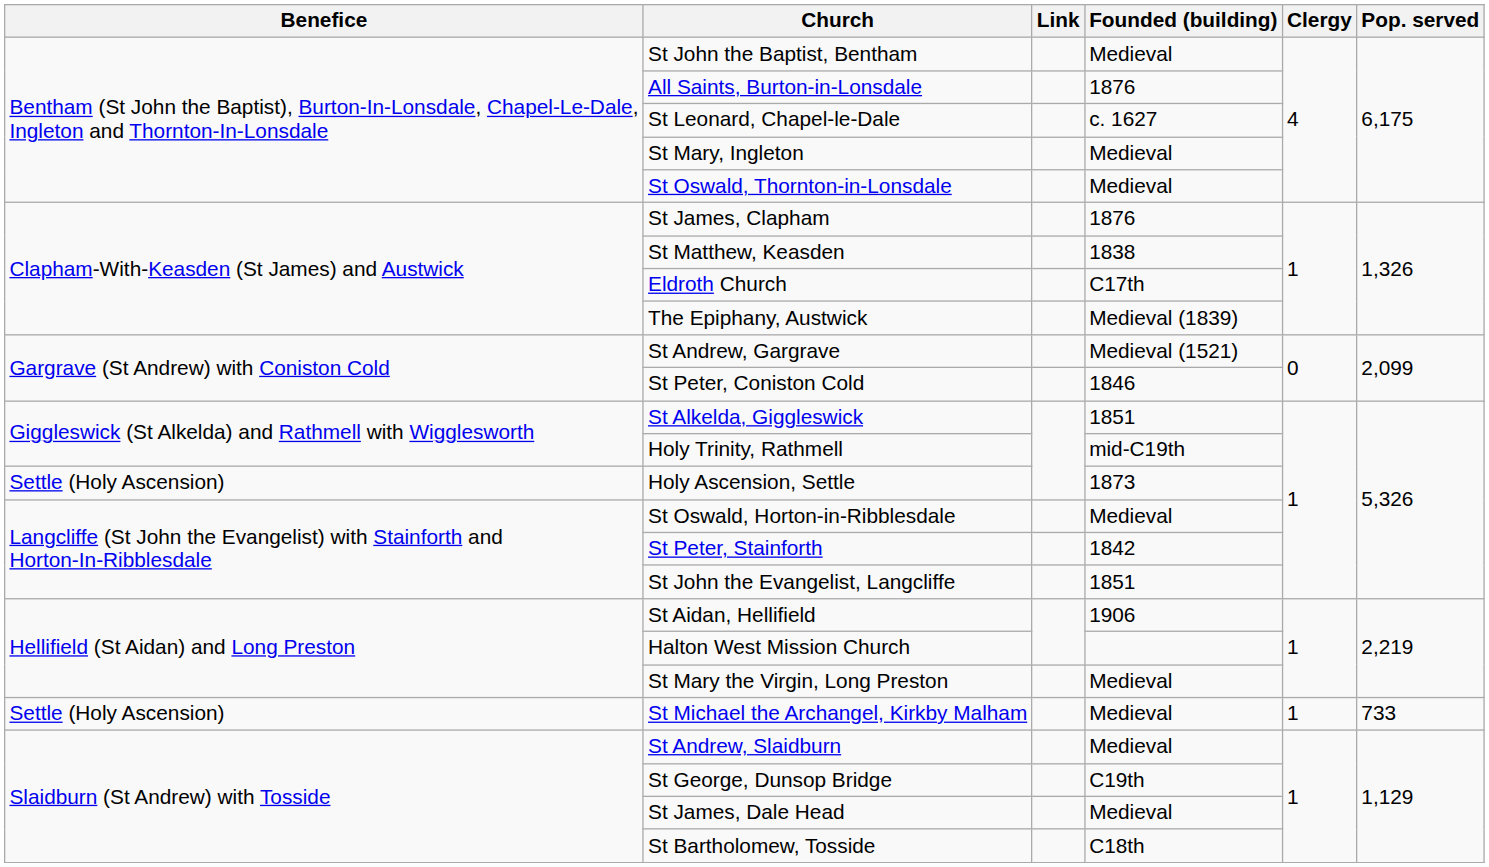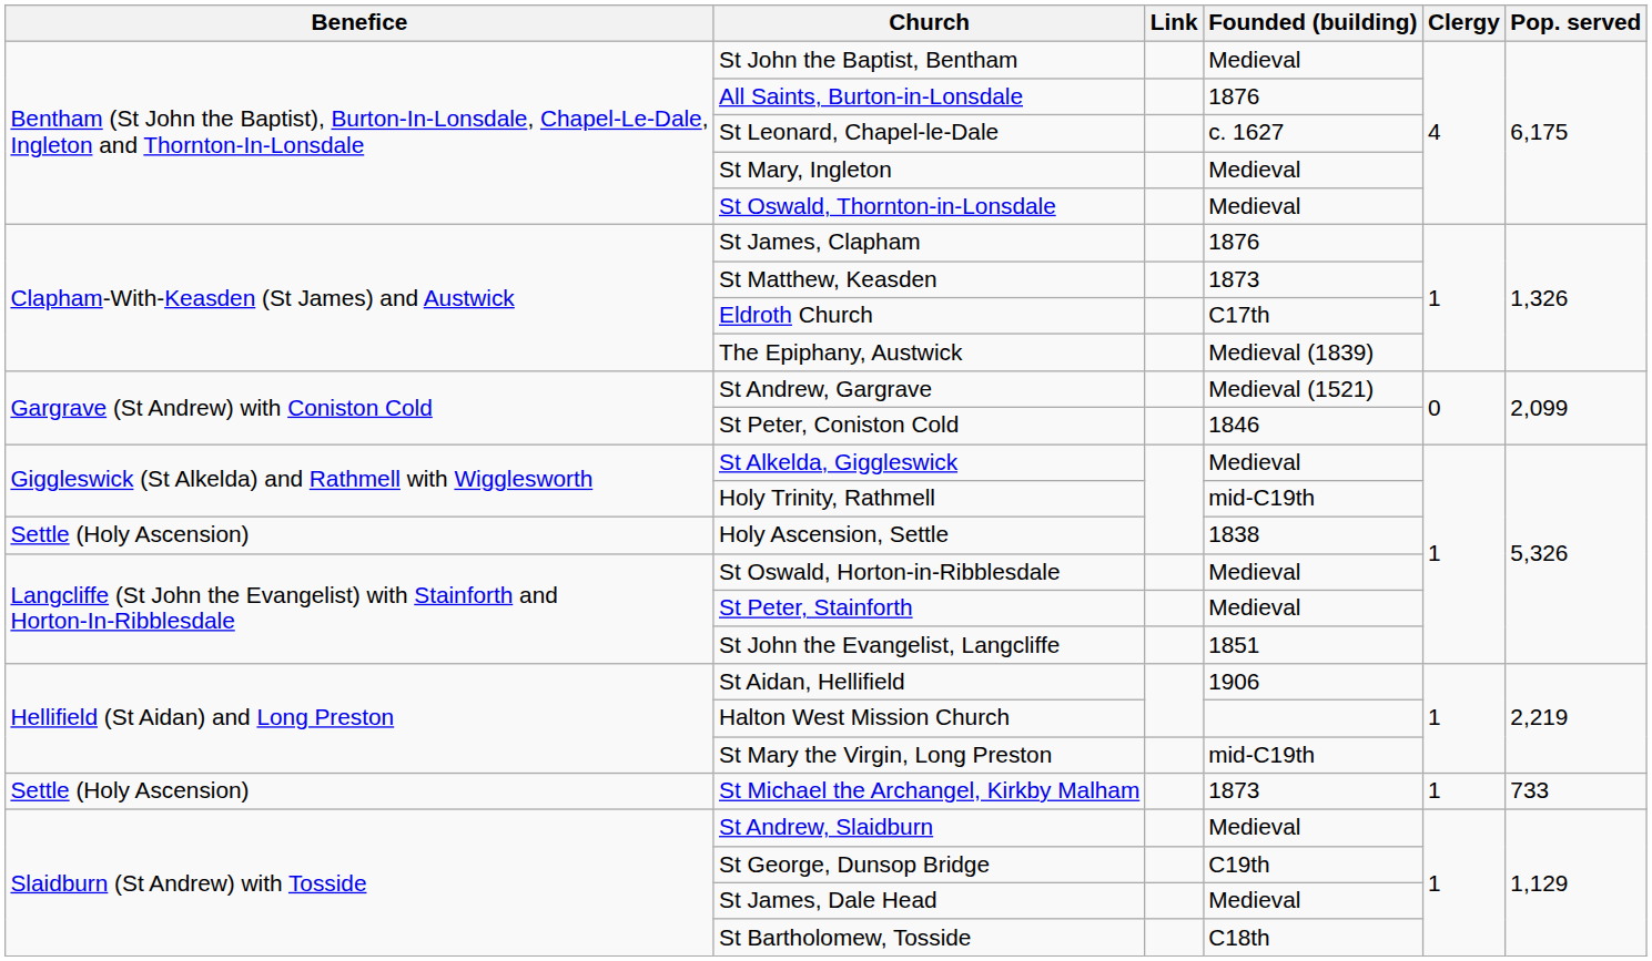St Matthew, Keasden | Founded (building): 1838 -> 1873
St Alkelda, Giggleswick | Founded (building): 1851 -> Medieval
Holy Ascension, Settle | Founded (building): 1873 -> 1838
St Peter, Stainforth | Founded (building): 1842 -> Medieval
St Mary the Virgin, Long Preston | Founded (building): Medieval -> mid-C19th
St Michael the Archangel, Kirkby Malham | Founded (building): Medieval -> 1873
